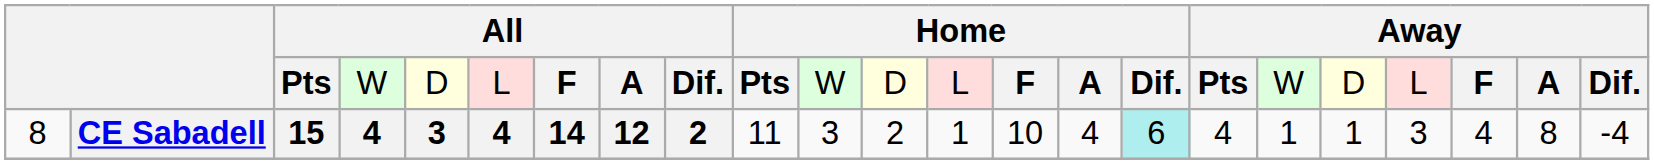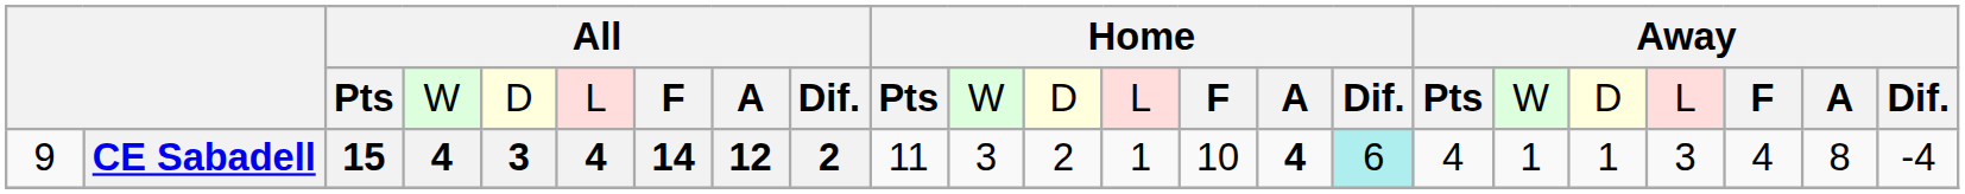CE Sabadell | column 1: 8 -> 9
CE Sabadell | column 15: normal -> bold
